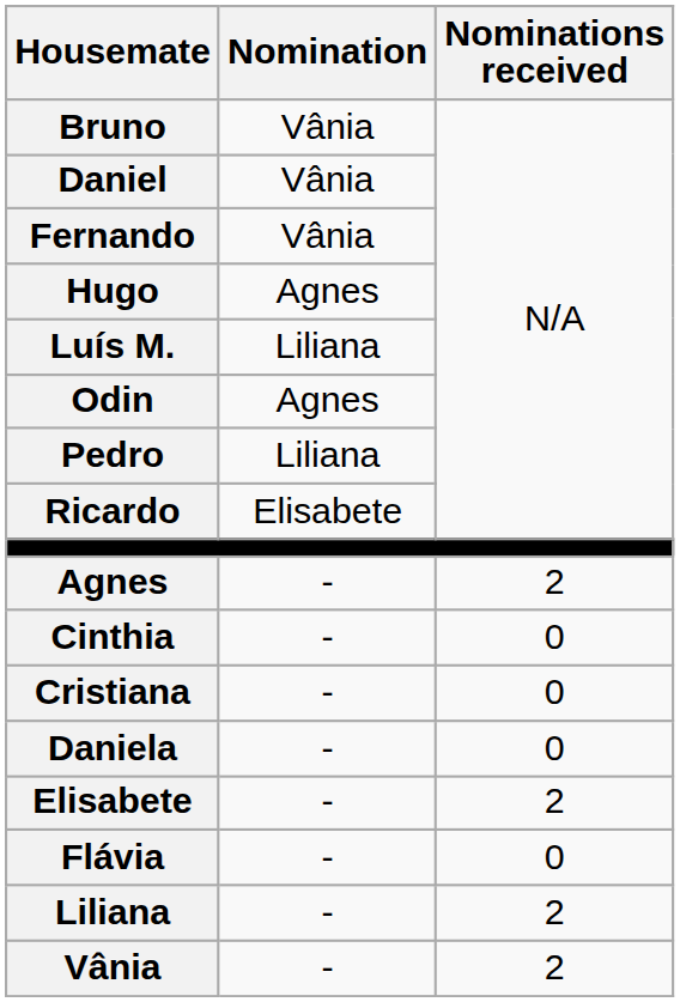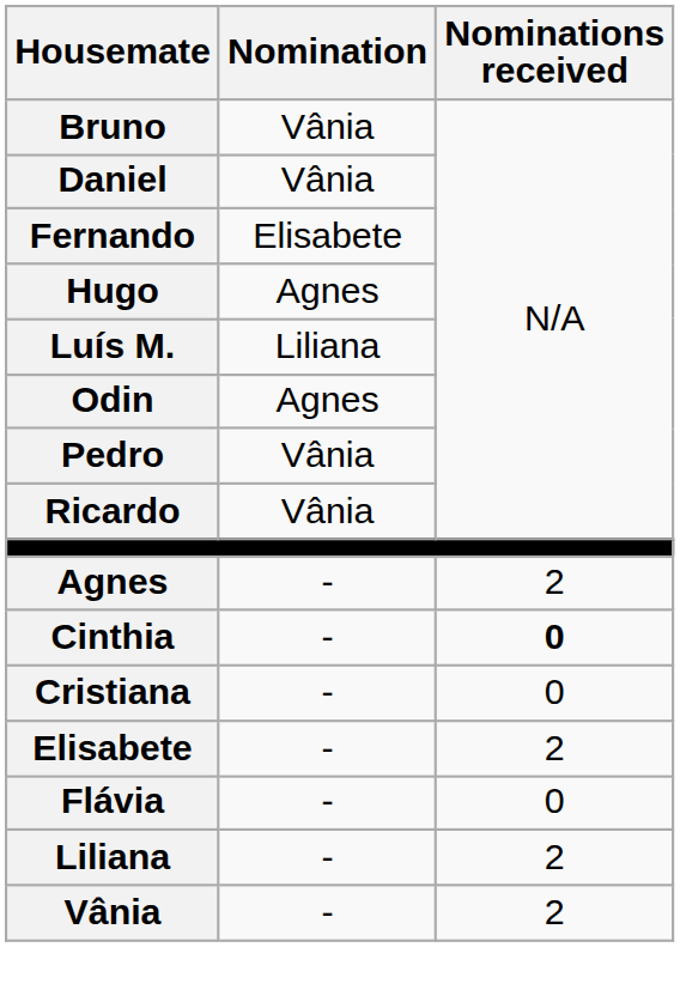Fernando | Nomination: Vânia -> Elisabete
Pedro | Nomination: Liliana -> Vânia
Ricardo | Nomination: Elisabete -> Vânia
Cinthia | Nominations received: normal -> bold
- row: Daniela | - | 0
